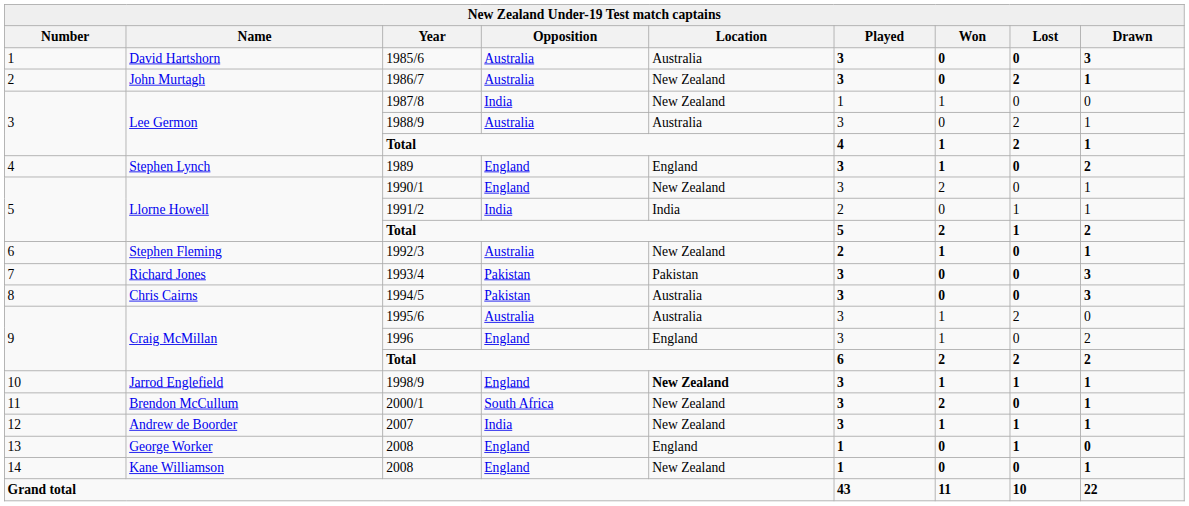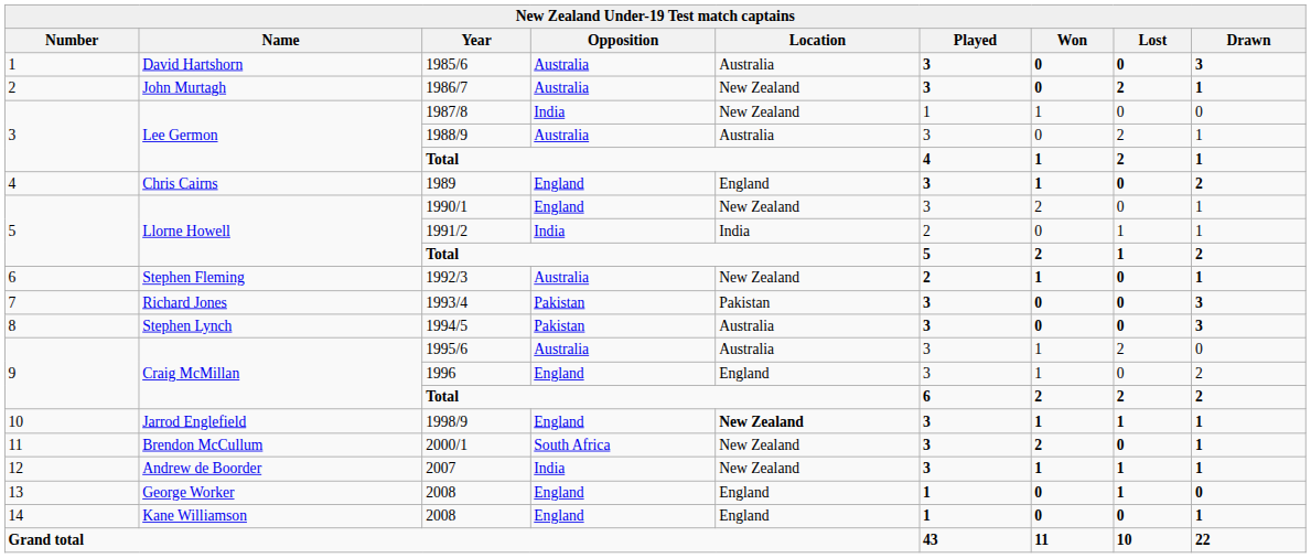1989 | Name: Stephen Lynch -> Chris Cairns
1994/5 | Name: Chris Cairns -> Stephen Lynch
14 / 2008 | Location: New Zealand -> England
